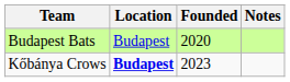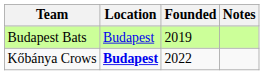Budapest Bats | Founded: 2020 -> 2019
Kőbánya Crows | Founded: 2023 -> 2022
